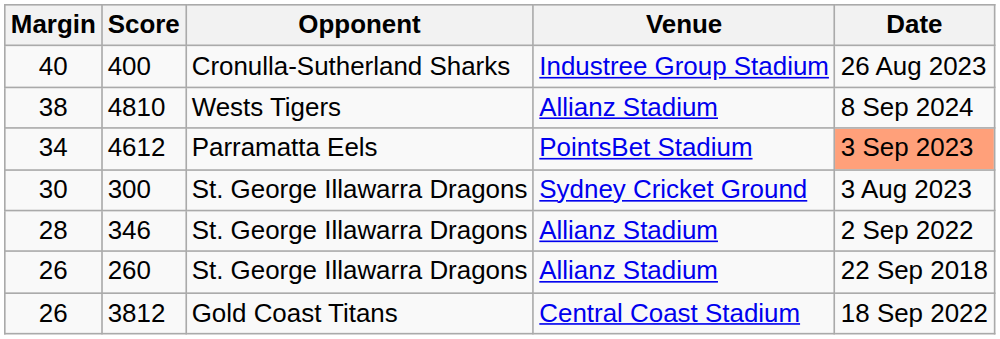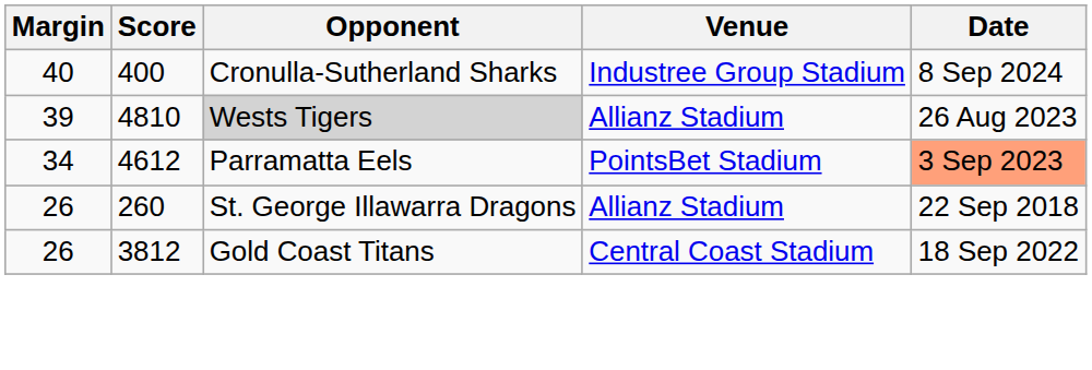400 | Date: 26 Aug 2023 -> 8 Sep 2024
4810 | Margin: 38 -> 39
4810 | Opponent: no background -> lightgrey background
4810 | Date: 8 Sep 2024 -> 26 Aug 2023
- row: 30 | 300 | St. George Illawarra Dragons | Sydney Cricket Ground | 3 Aug 2023
- row: 28 | 346 | St. George Illawarra Dragons | Allianz Stadium | 2 Sep 2022
